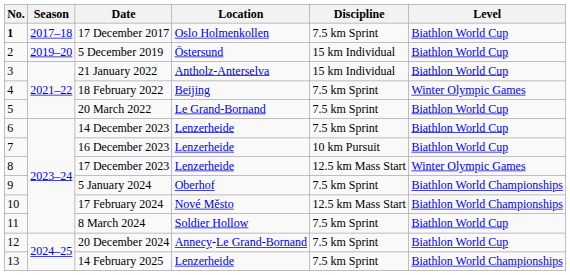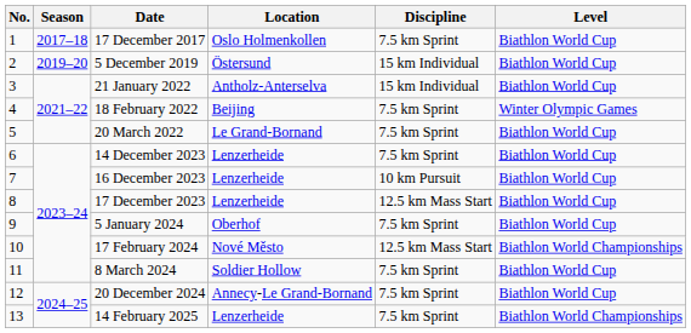17 December 2017 | No.: bold -> normal
17 December 2023 | Level: Winter Olympic Games -> Biathlon World Cup
5 January 2024 | Level: Biathlon World Championships -> Biathlon World Cup
